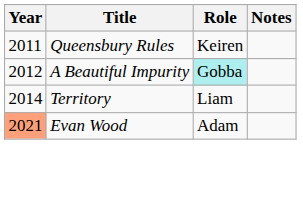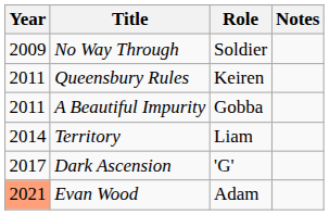+ row: 2009 | No Way Through | Soldier
A Beautiful Impurity | Year: 2012 -> 2011
A Beautiful Impurity | Role: paleturquoise background -> no background
+ row: 2017 | Dark Ascension | 'G'
